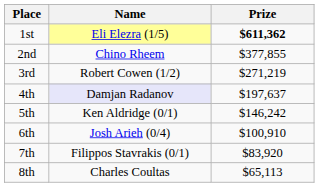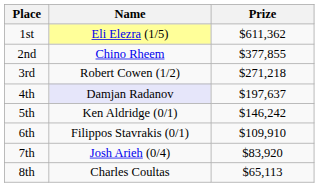1st | Prize: bold -> normal
3rd | Prize: $271,219 -> $271,218
6th | Name: Josh Arieh (0/4) -> Filippos Stavrakis (0/1)
6th | Prize: $100,910 -> $109,910
7th | Name: Filippos Stavrakis (0/1) -> Josh Arieh (0/4)
